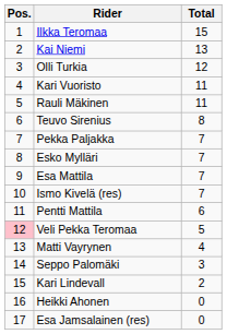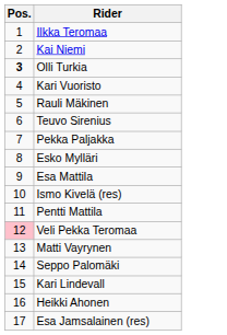- column: Total | 15 | 13 | 12 | 11 | 11 | 8 | 7 | 7 | 7 | 7 | 6 | 5 | 4 | 3 | 2 | 0 | 0
Olli Turkia | Pos.: normal -> bold
